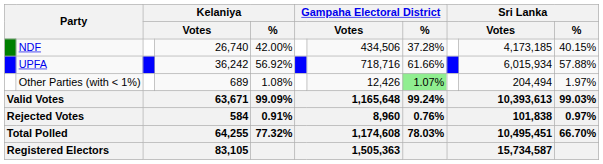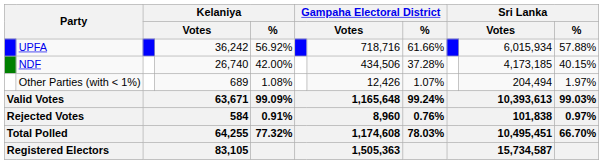rows swapped: UPFA <-> NDF
Other Parties (with < 1%) | Gampaha Electoral District / %: lightgreen background -> no background
